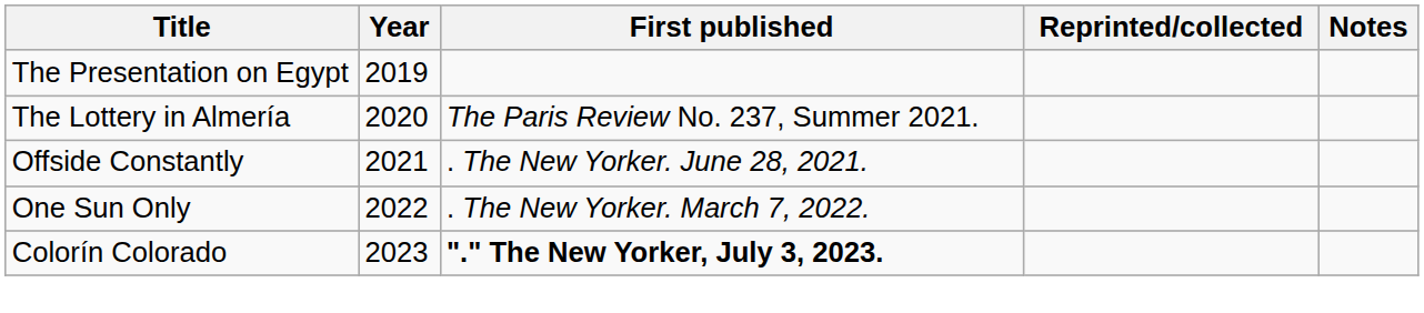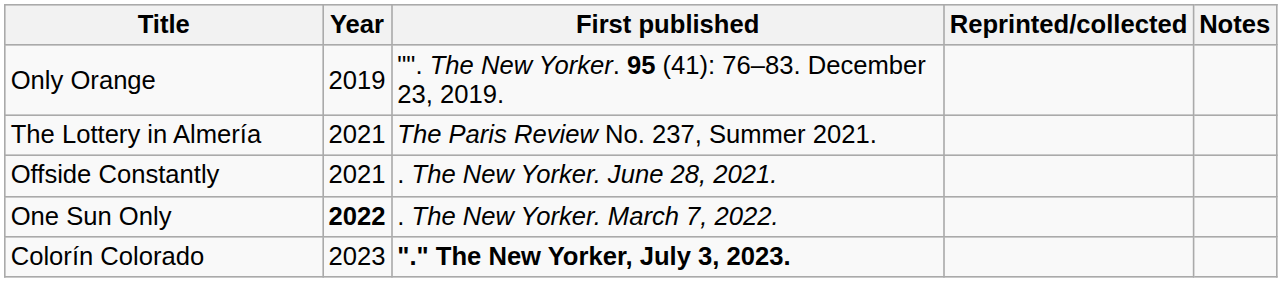- row: The Presentation on Egypt | 2019
+ row: Only Orange | 2019 | "". The New Yorker. 95 (41): 76–83. December 23, 2019.
The Lottery in Almería | Year: 2020 -> 2021
One Sun Only | Year: normal -> bold
